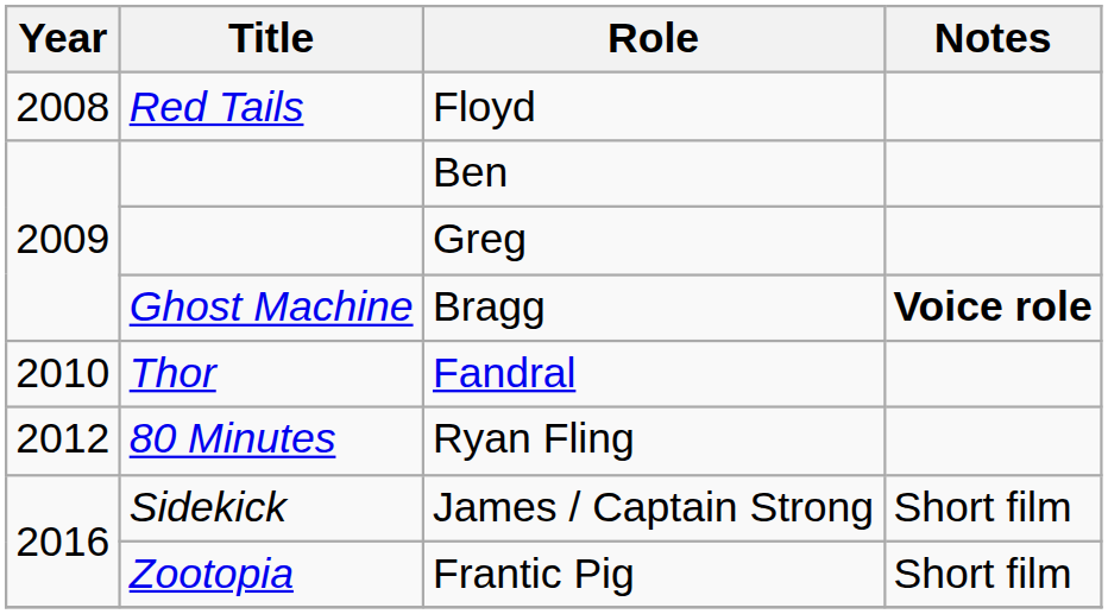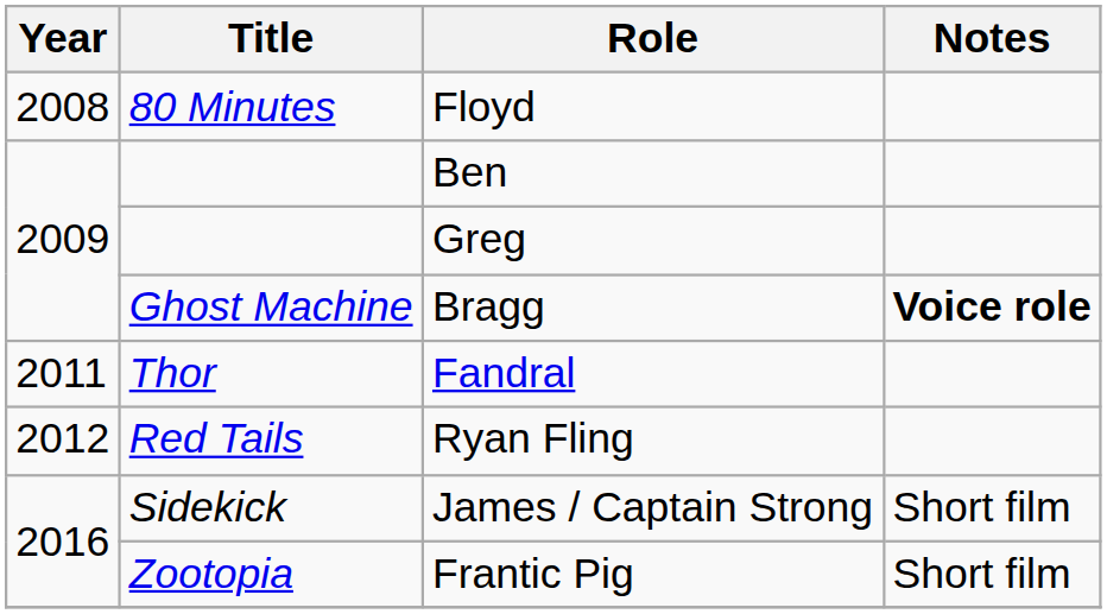Floyd | Title: Red Tails -> 80 Minutes
Fandral | Year: 2010 -> 2011
Ryan Fling | Title: 80 Minutes -> Red Tails
